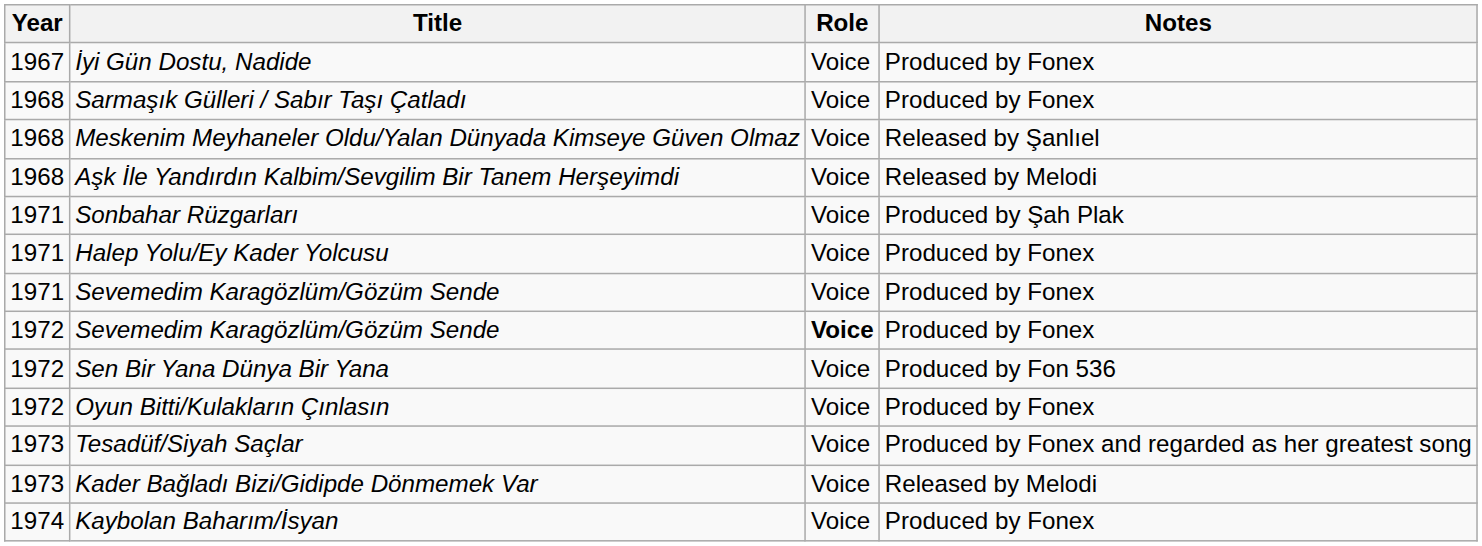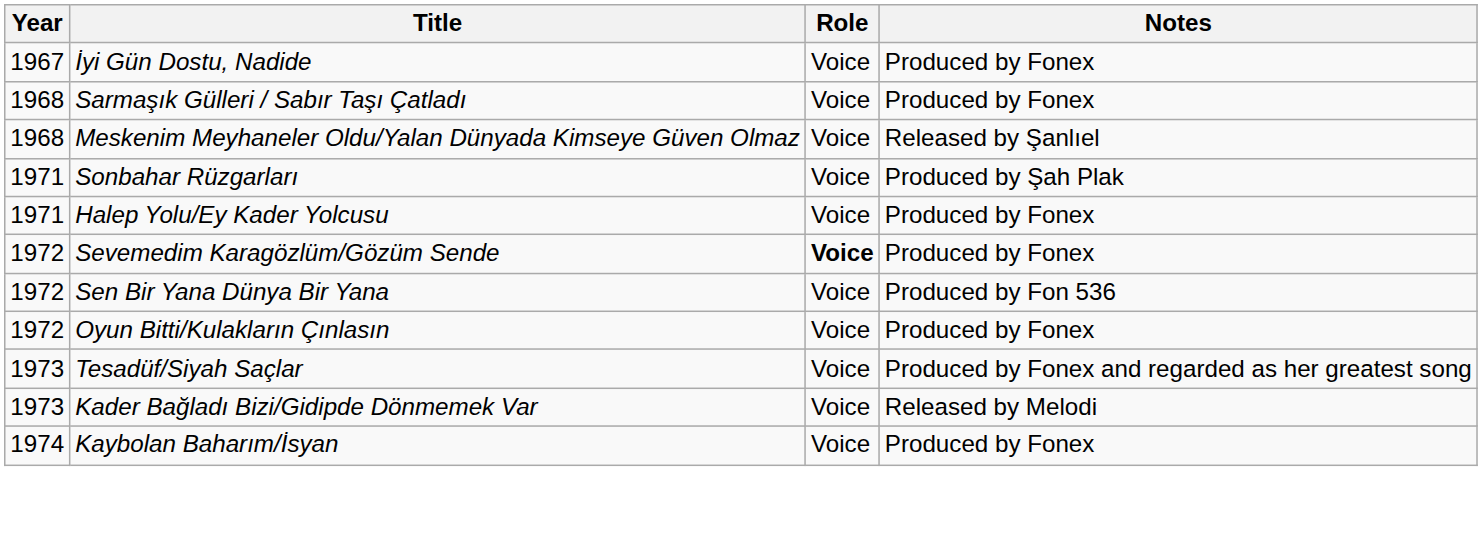- row: 1968 | Aşk İle Yandırdın Kalbim/Sevgilim Bir Tanem Herşeyimdi | Voice | Released by Melodi
- row: 1971 | Sevemedim Karagözlüm/Gözüm Sende | Voice | Produced by Fonex
